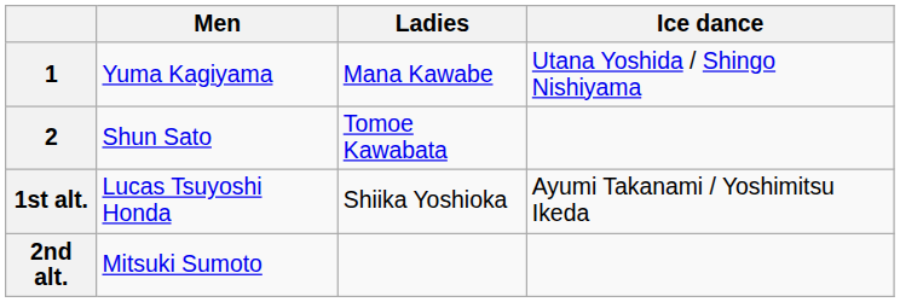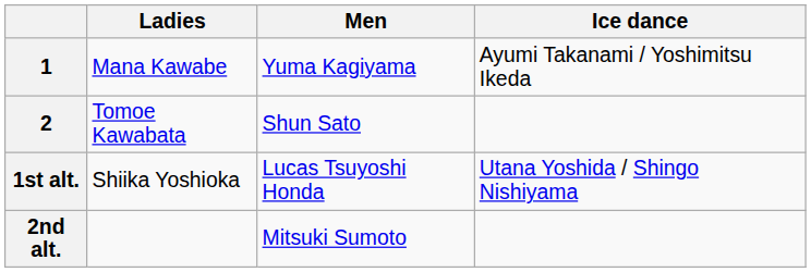columns swapped: Men <-> Ladies
1 | Ice dance: Utana Yoshida / Shingo Nishiyama -> Ayumi Takanami / Yoshimitsu Ikeda
1st alt. | Ice dance: Ayumi Takanami / Yoshimitsu Ikeda -> Utana Yoshida / Shingo Nishiyama
